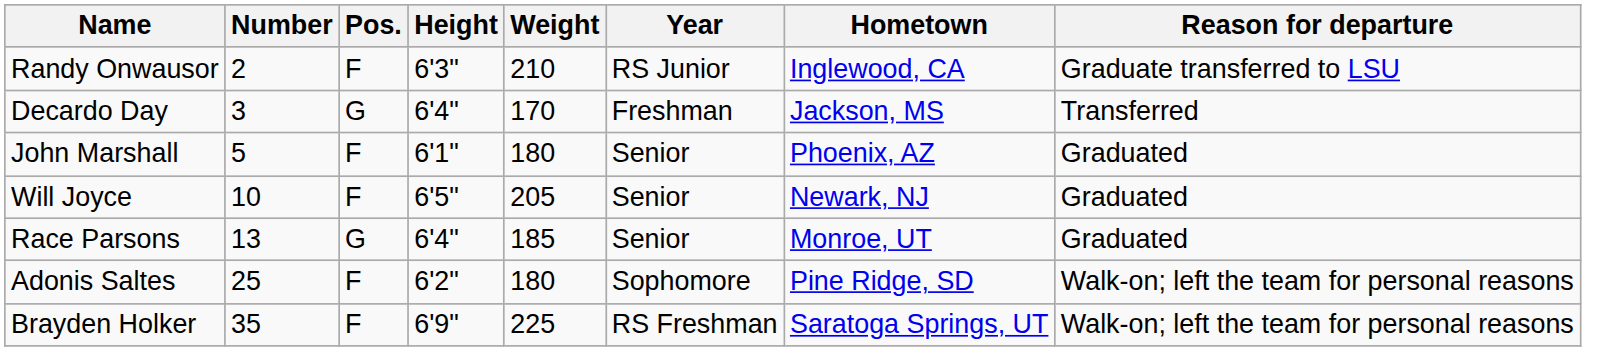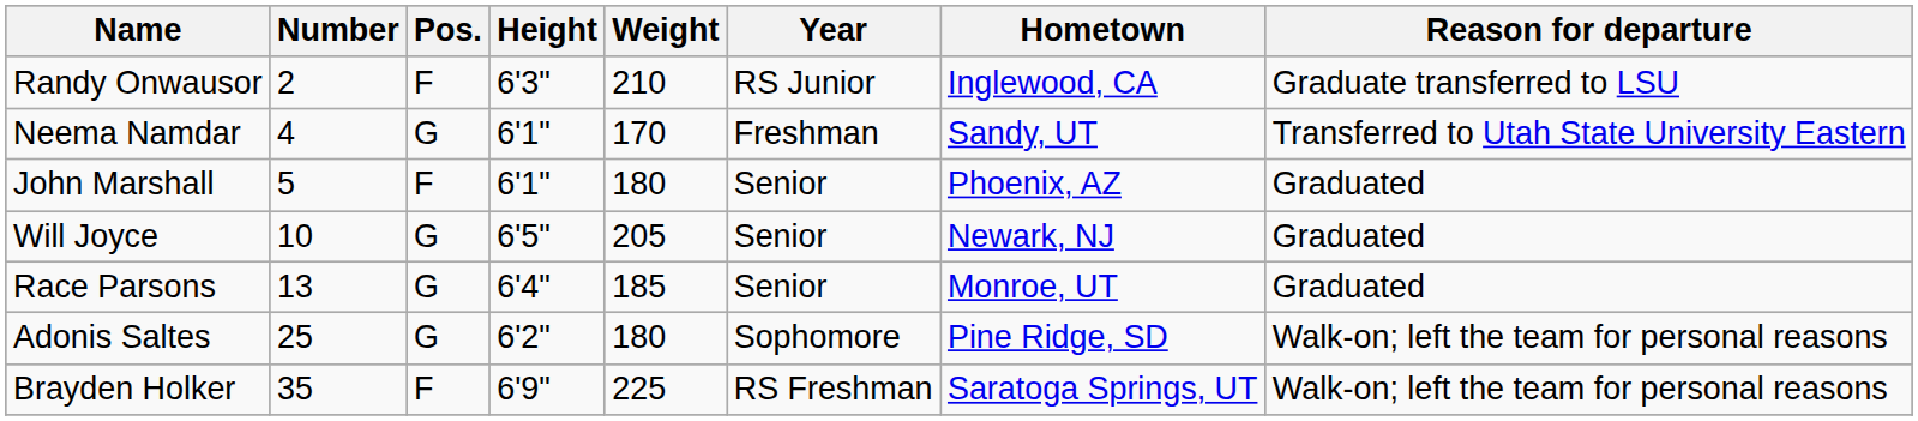- row: Decardo Day | 3 | G | 6'4" | 170 | Freshman | Jackson, MS | Transferred
+ row: Neema Namdar | 4 | G | 6'1" | 170 | Freshman | Sandy, UT | Transferred to Utah State University Eastern
Will Joyce | Pos.: F -> G
Adonis Saltes | Pos.: F -> G
